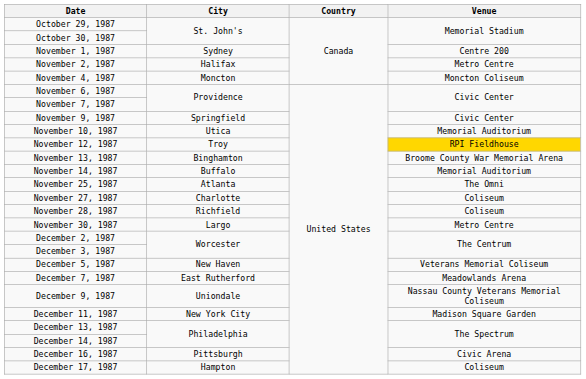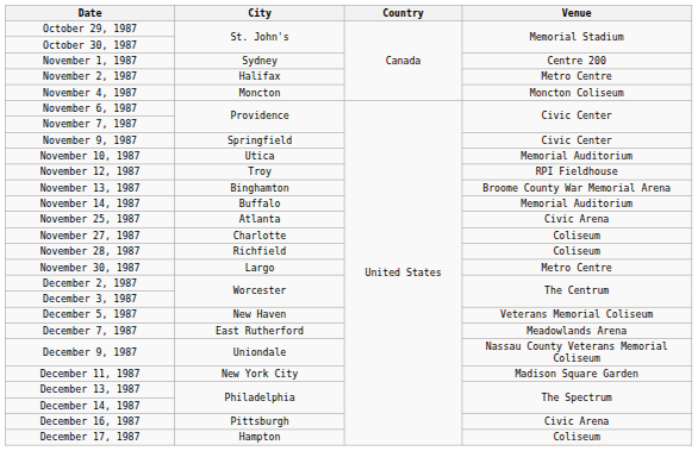November 12, 1987 | Venue: gold background -> no background
November 25, 1987 | Venue: The Omni -> Civic Arena
